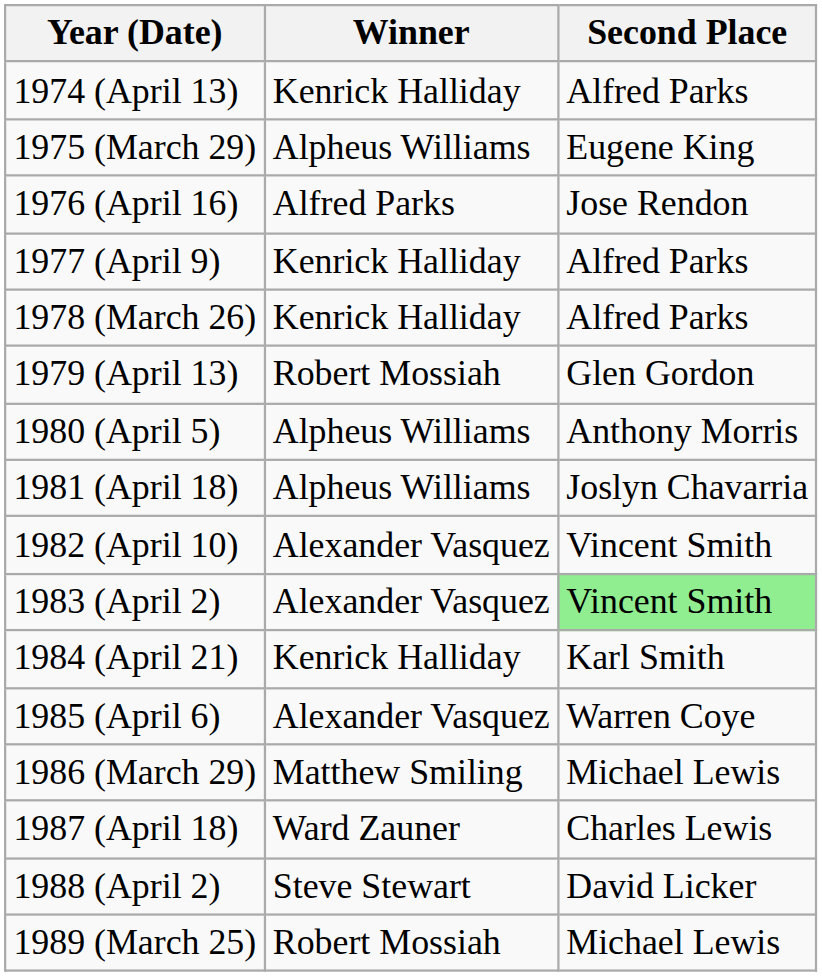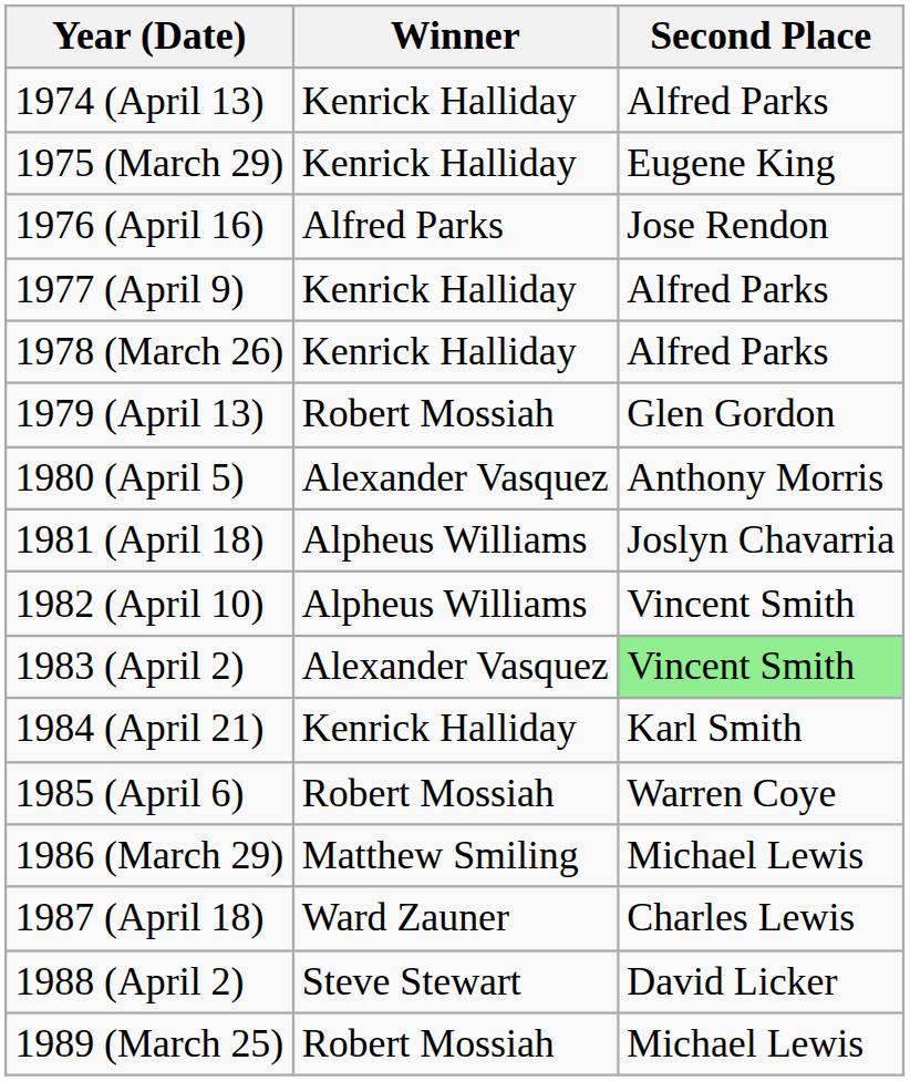1975 (March 29) | Winner: Alpheus Williams -> Kenrick Halliday
1980 (April 5) | Winner: Alpheus Williams -> Alexander Vasquez
1982 (April 10) | Winner: Alexander Vasquez -> Alpheus Williams
1985 (April 6) | Winner: Alexander Vasquez -> Robert Mossiah
